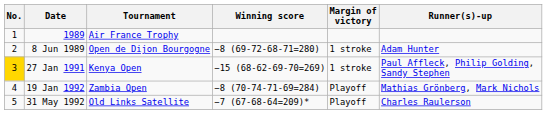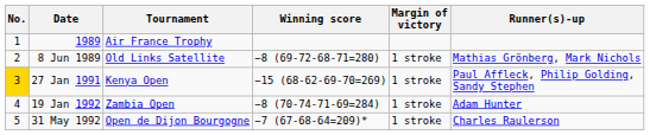8 Jun 1989 | Tournament: Open de Dijon Bourgogne -> Old Links Satellite
8 Jun 1989 | Runner(s)-up: Adam Hunter -> Mathias Grönberg, Mark Nichols
19 Jan 1992 | Margin of victory: Playoff -> 1 stroke
19 Jan 1992 | Runner(s)-up: Mathias Grönberg, Mark Nichols -> Adam Hunter
31 May 1992 | Tournament: Old Links Satellite -> Open de Dijon Bourgogne
31 May 1992 | Margin of victory: Playoff -> 1 stroke
